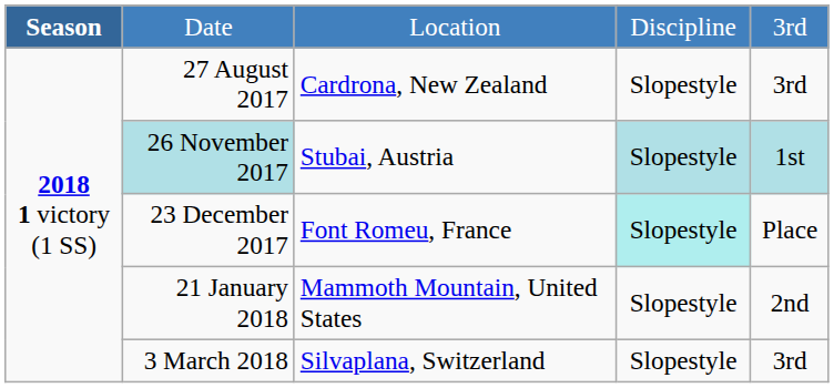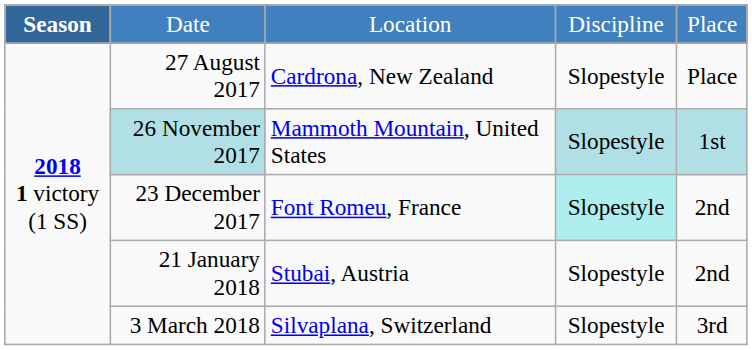Date | column 5: 3rd -> Place
27 August 2017 | column 5: 3rd -> Place
26 November 2017 | column 3: Stubai, Austria -> Mammoth Mountain, United States
23 December 2017 | column 5: Place -> 2nd
21 January 2018 | column 3: Mammoth Mountain, United States -> Stubai, Austria
